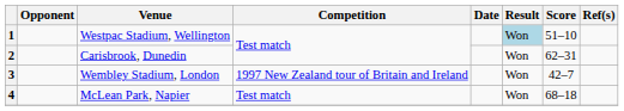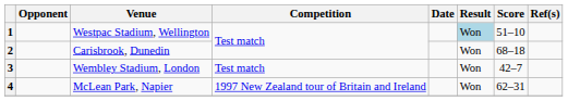2 | Score: 62–31 -> 68–18
3 | Competition: 1997 New Zealand tour of Britain and Ireland -> Test match
4 | Competition: Test match -> 1997 New Zealand tour of Britain and Ireland
4 | Score: 68–18 -> 62–31
